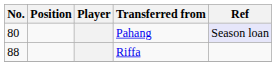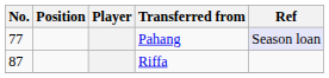Pahang | No.: 80 -> 77
Riffa | No.: 88 -> 87
